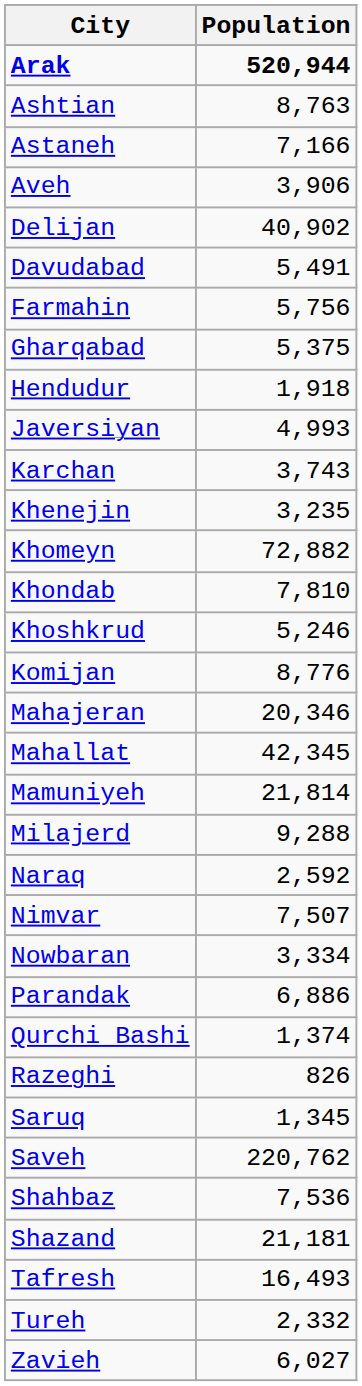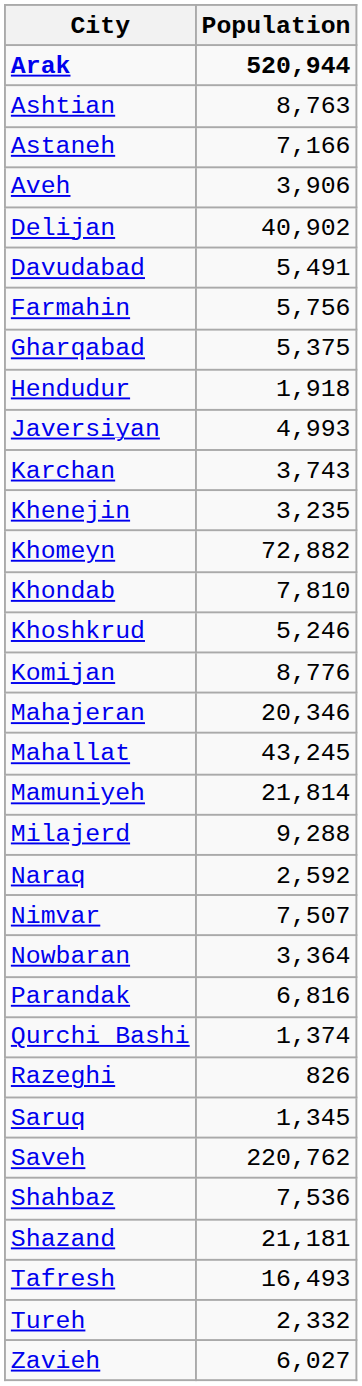Mahallat | Population: 42,345 -> 43,245
Nowbaran | Population: 3,334 -> 3,364
Parandak | Population: 6,886 -> 6,816
